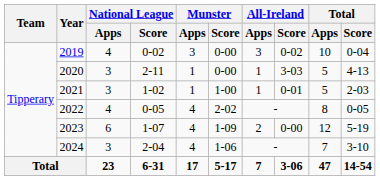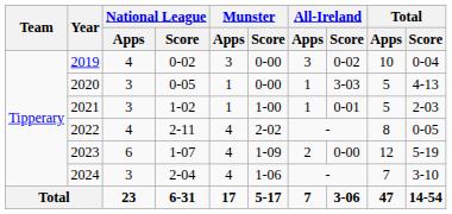2020 | National League / Score: 2-11 -> 0-05
2022 | National League / Score: 0-05 -> 2-11
